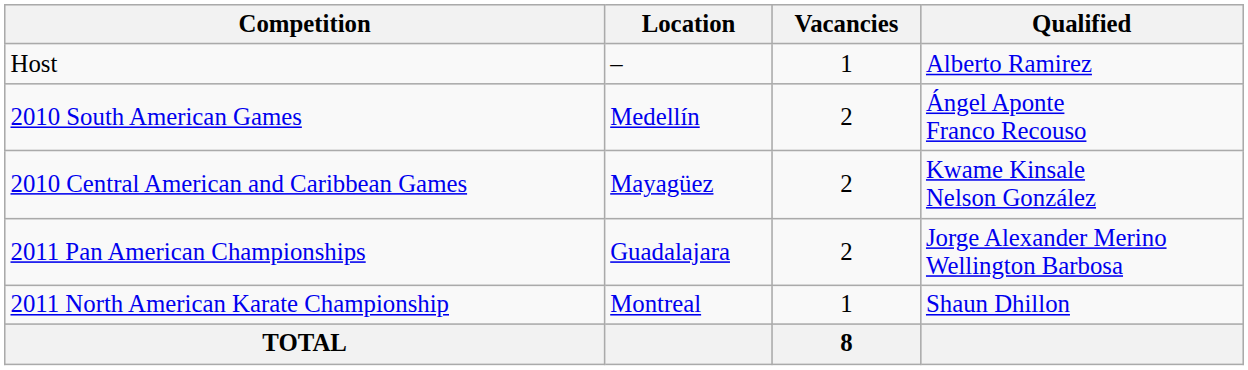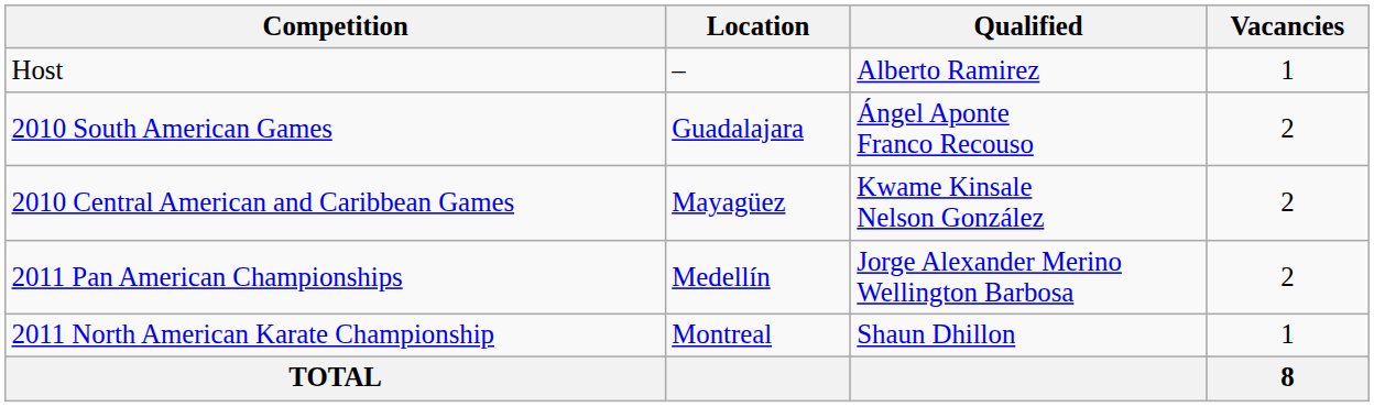columns swapped: Vacancies <-> Qualified
2010 South American Games | Location: Medellín -> Guadalajara
2011 Pan American Championships | Location: Guadalajara -> Medellín
